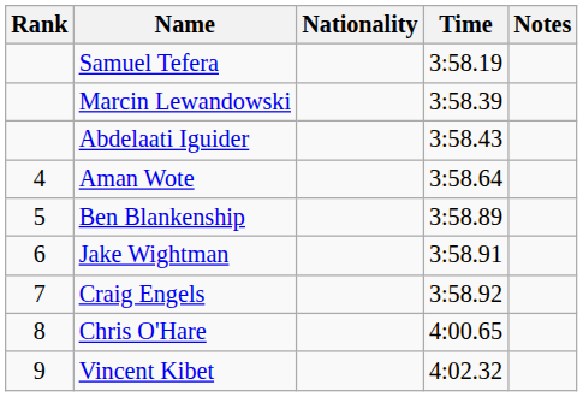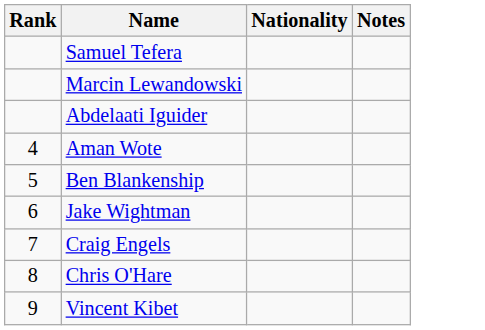- column: Time | 3:58.19 | 3:58.39 | 3:58.43 | 3:58.64 | 3:58.89 | 3:58.91 | 3:58.92 | 4:00.65 | 4:02.32
